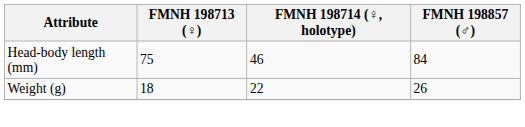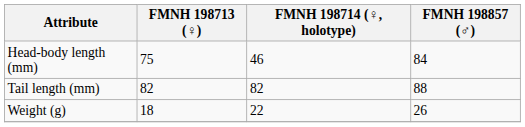+ row: Tail length (mm) | 82 | 82 | 88
